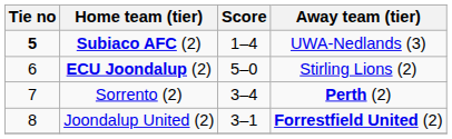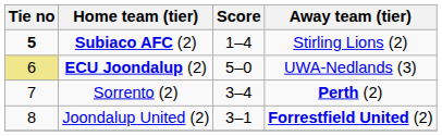Subiaco AFC (2) | Away team (tier): UWA-Nedlands (3) -> Stirling Lions (2)
ECU Joondalup (2) | Tie no: no background -> khaki background
ECU Joondalup (2) | Away team (tier): Stirling Lions (2) -> UWA-Nedlands (3)
